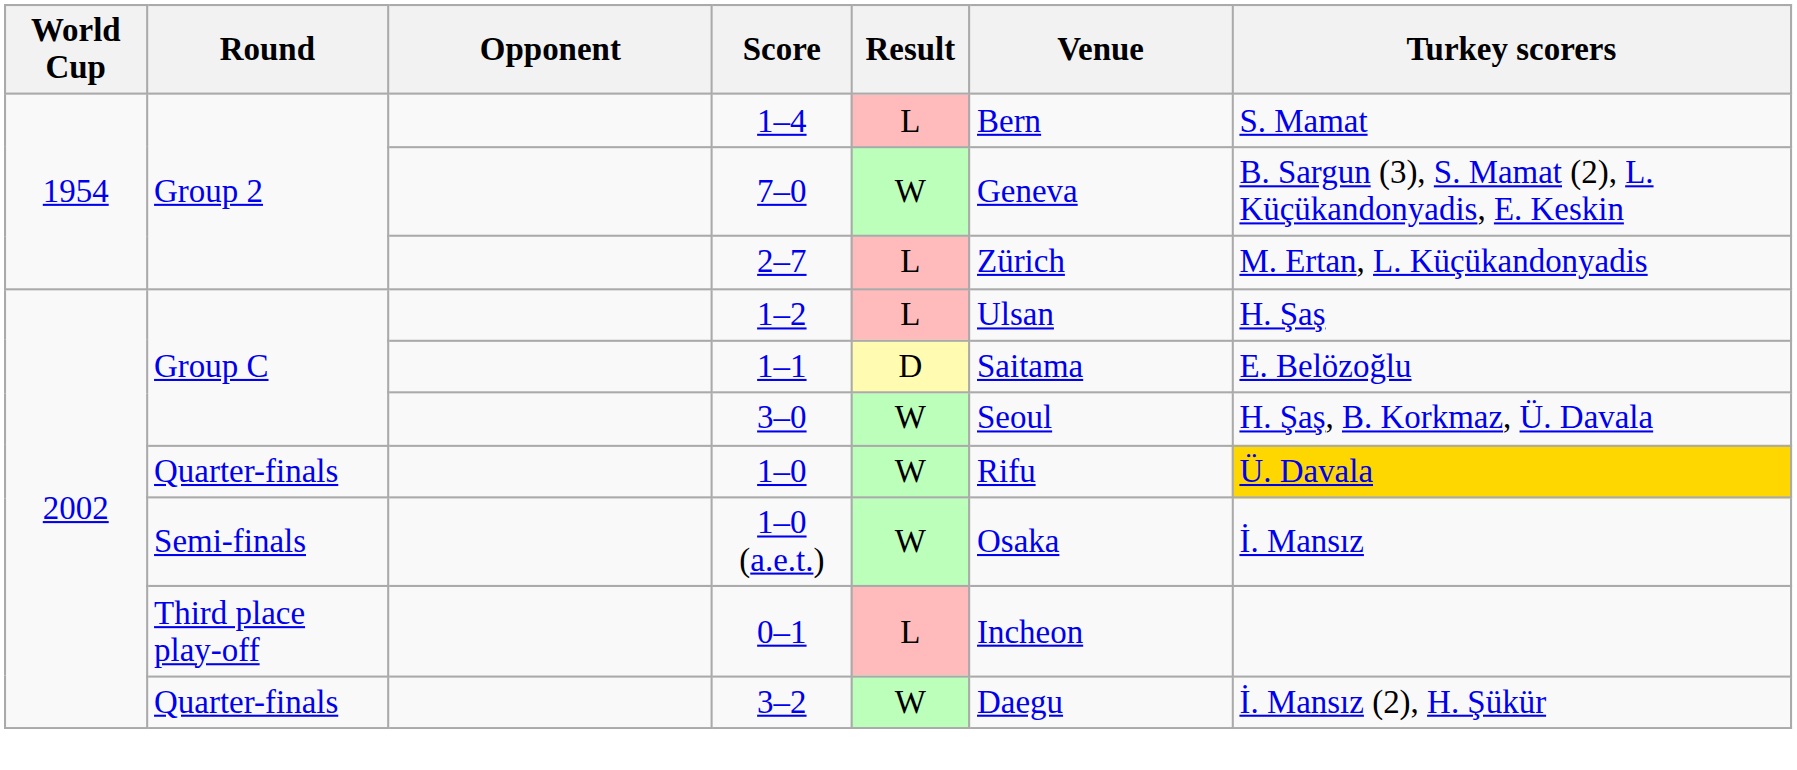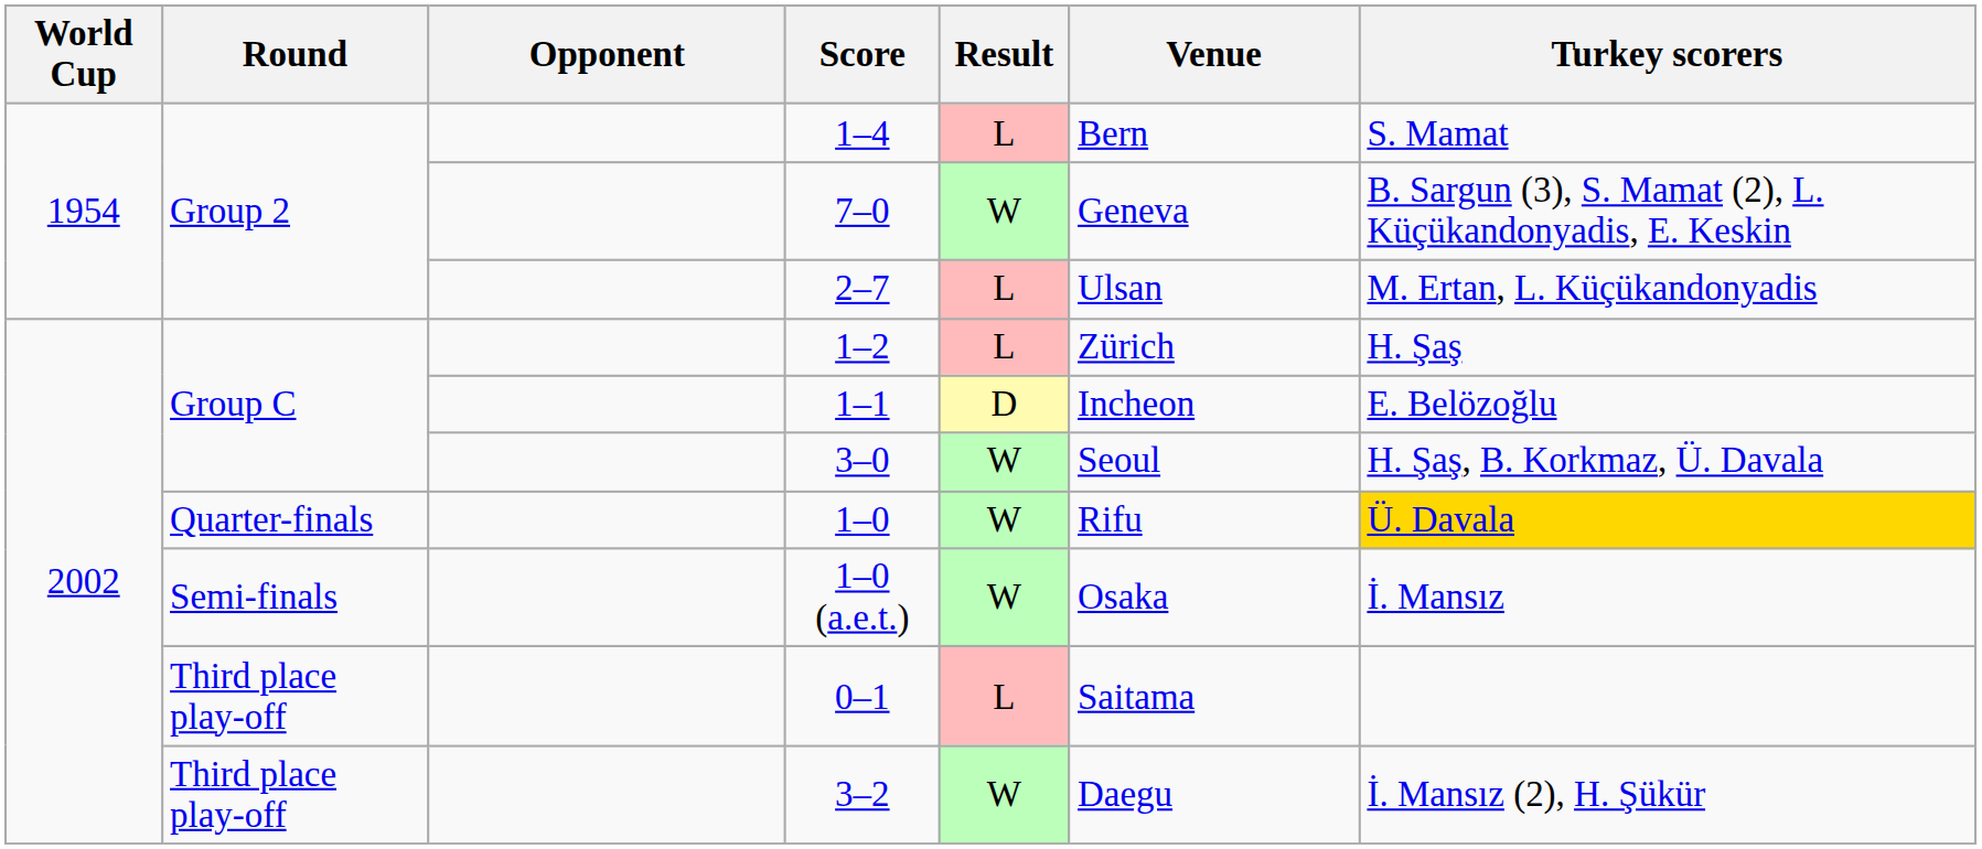2–7 | Venue: Zürich -> Ulsan
1–2 | Venue: Ulsan -> Zürich
1–1 | Venue: Saitama -> Incheon
0–1 | Venue: Incheon -> Saitama
3–2 | Round: Quarter-finals -> Third place play-off
